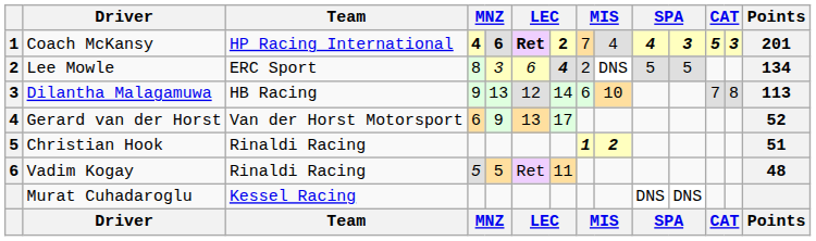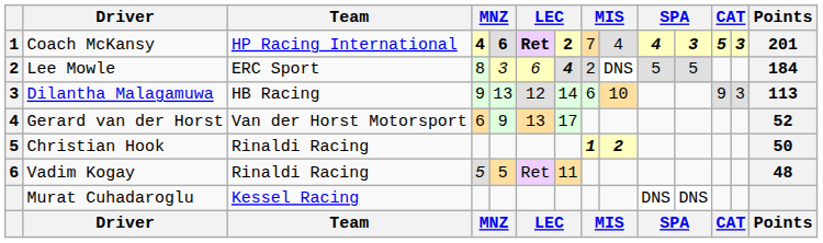Lee Mowle | Points: 134 -> 184
Dilantha Malagamuwa | column 12: 7 -> 9
Dilantha Malagamuwa | column 13: 8 -> 3
Christian Hook | Points: 51 -> 50
